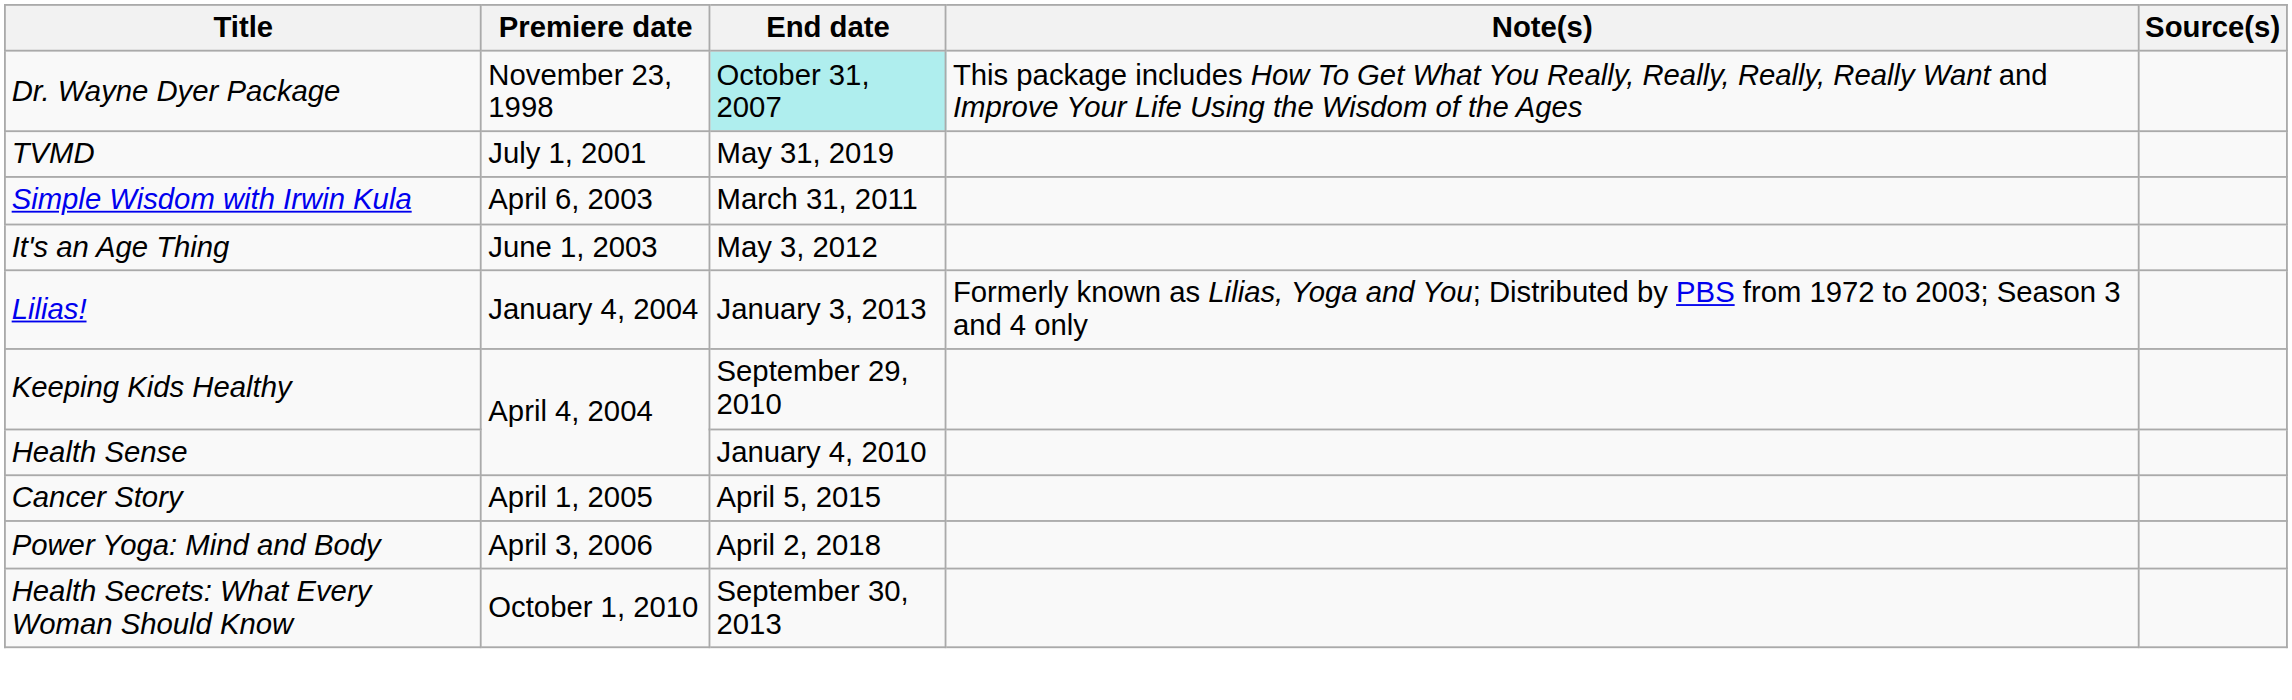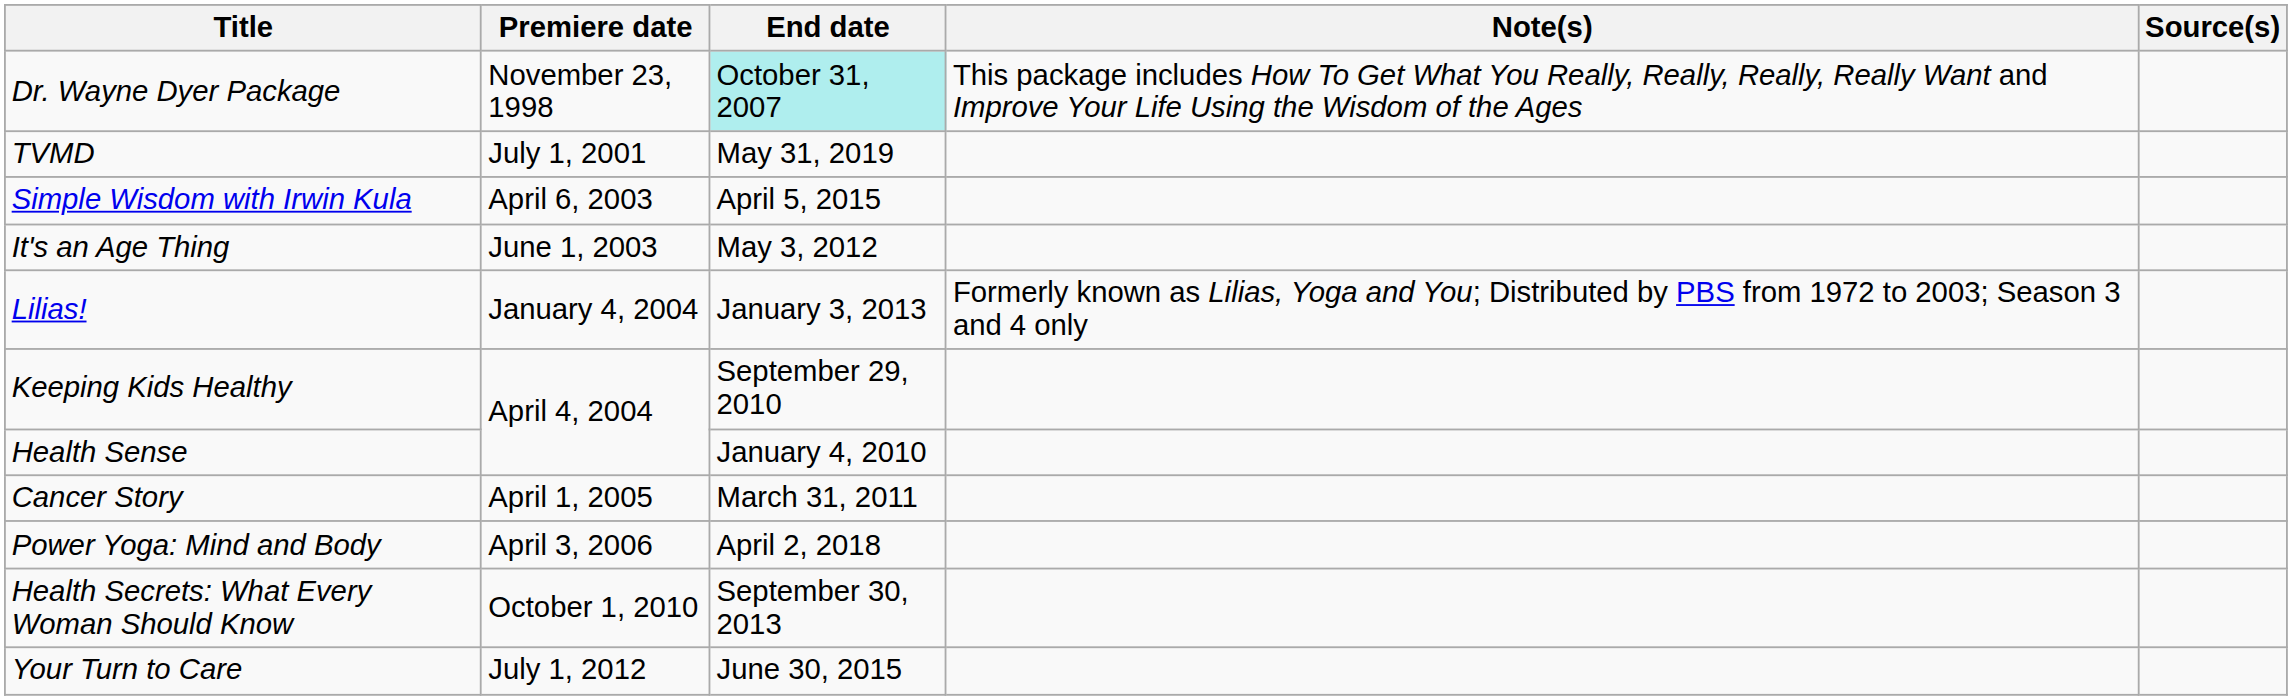Simple Wisdom with Irwin Kula | End date: March 31, 2011 -> April 5, 2015
Cancer Story | End date: April 5, 2015 -> March 31, 2011
+ row: Your Turn to Care | July 1, 2012 | June 30, 2015
